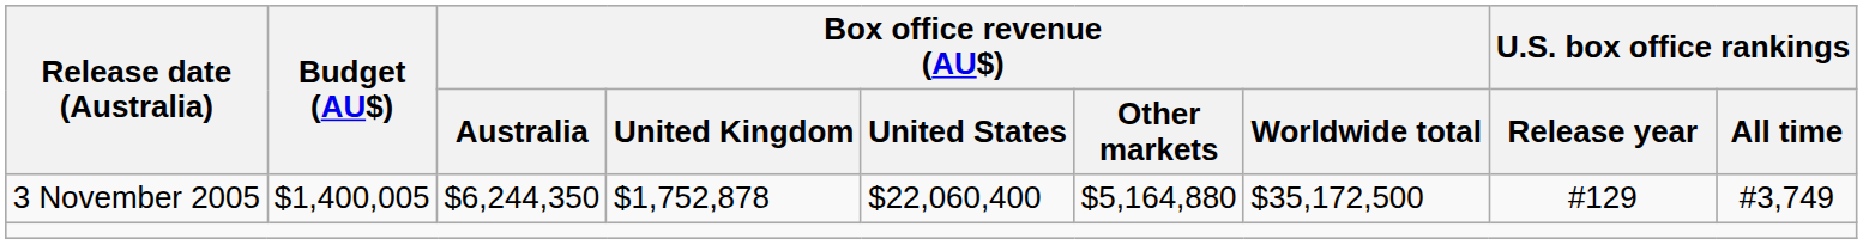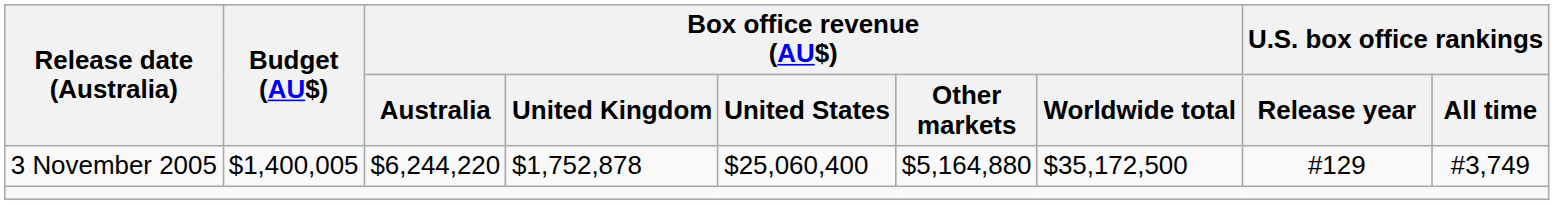3 November 2005 | Box office revenue (AU$) / Australia: $6,244,350 -> $6,244,220
3 November 2005 | Box office revenue (AU$) / United States: $22,060,400 -> $25,060,400
